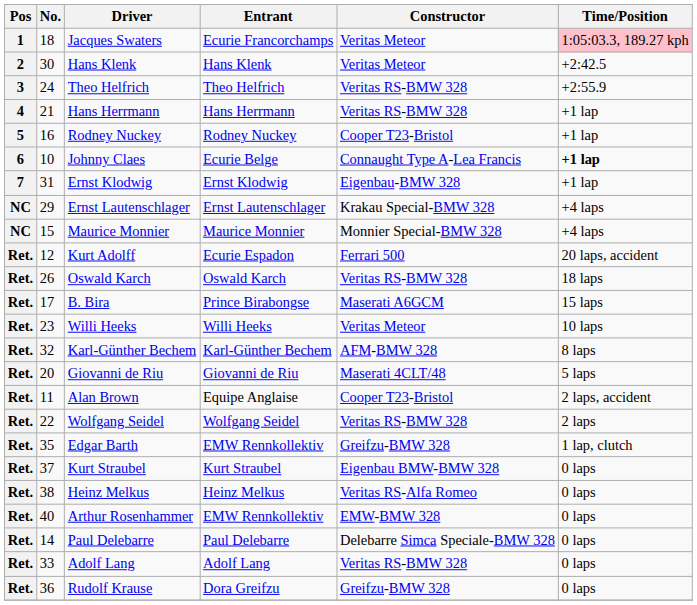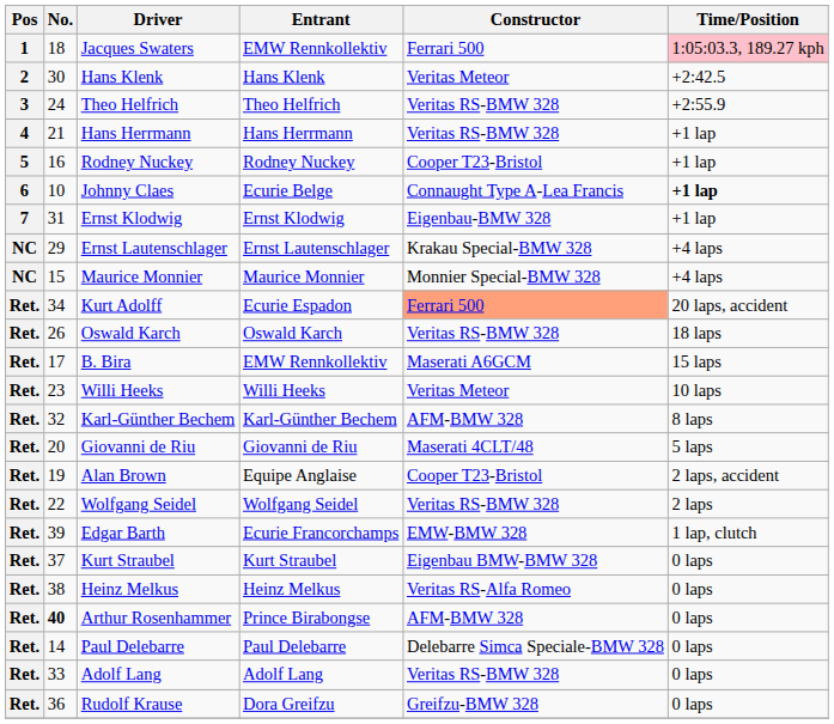Jacques Swaters | Entrant: Ecurie Francorchamps -> EMW Rennkollektiv
Jacques Swaters | Constructor: Veritas Meteor -> Ferrari 500
Kurt Adolff | No.: 12 -> 34
Kurt Adolff | Constructor: no background -> lightsalmon background
B. Bira | Entrant: Prince Birabongse -> EMW Rennkollektiv
Alan Brown | No.: 11 -> 19
Edgar Barth | No.: 35 -> 39
Edgar Barth | Entrant: EMW Rennkollektiv -> Ecurie Francorchamps
Edgar Barth | Constructor: Greifzu-BMW 328 -> EMW-BMW 328
Arthur Rosenhammer | No.: normal -> bold
Arthur Rosenhammer | Entrant: EMW Rennkollektiv -> Prince Birabongse
Arthur Rosenhammer | Constructor: EMW-BMW 328 -> AFM-BMW 328
